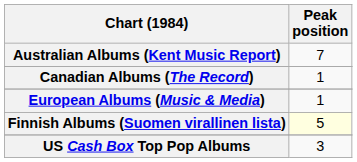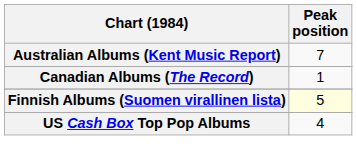- row: European Albums (Music & Media) | 1
US Cash Box Top Pop Albums | Peak position: 3 -> 4
